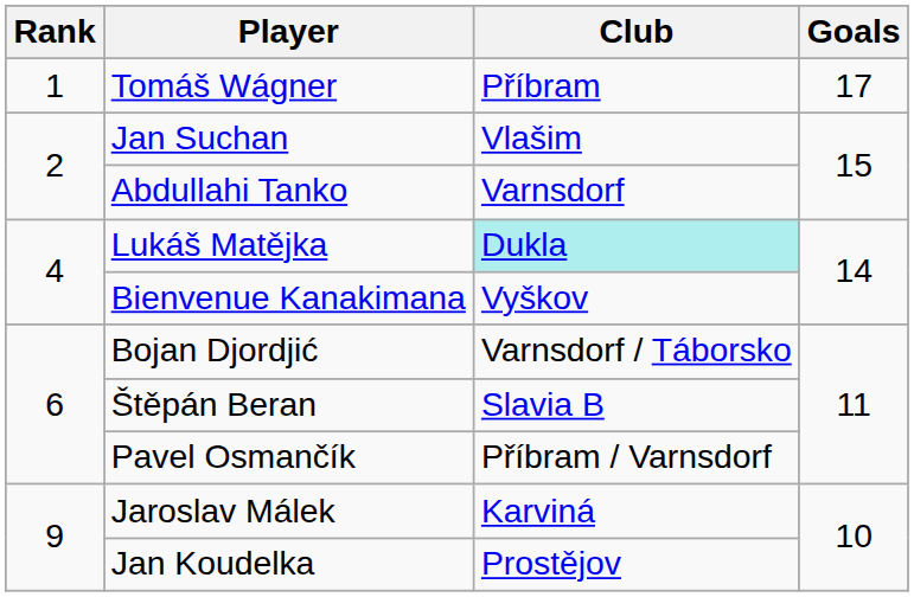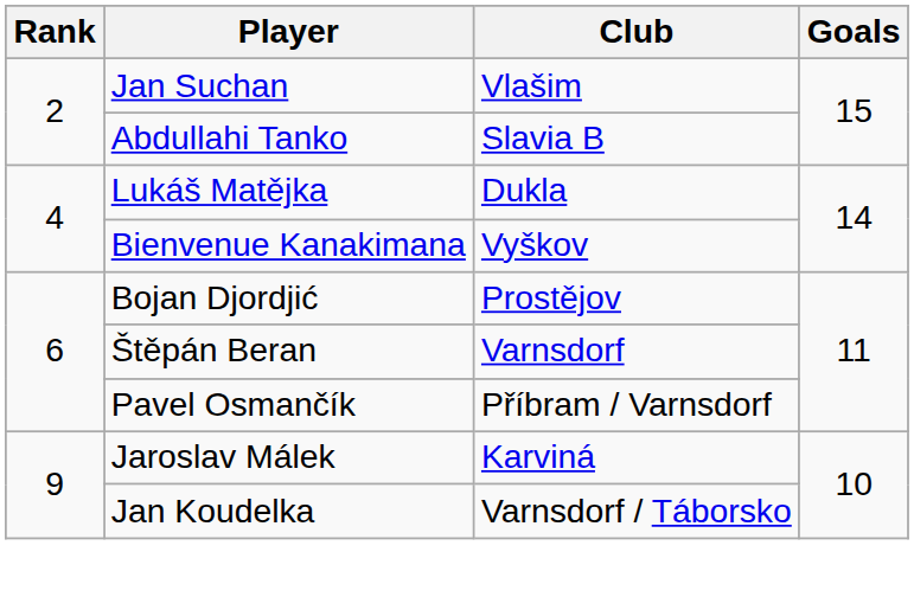- row: 1 | Tomáš Wágner | Příbram | 17
Abdullahi Tanko | Club: Varnsdorf -> Slavia B
Lukáš Matějka | Club: paleturquoise background -> no background
Bojan Djordjić | Club: Varnsdorf / Táborsko -> Prostějov
Štěpán Beran | Club: Slavia B -> Varnsdorf
Jan Koudelka | Club: Prostějov -> Varnsdorf / Táborsko
